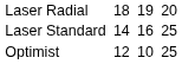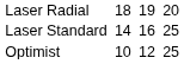Optimist | column 3: 12 -> 10
Optimist | column 5: 10 -> 12
